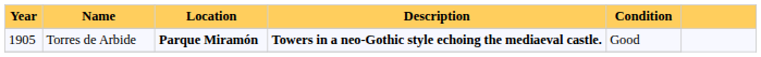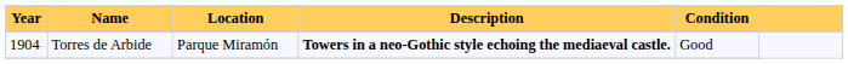Torres de Arbide | Year: 1905 -> 1904
Torres de Arbide | Location: bold -> normal
